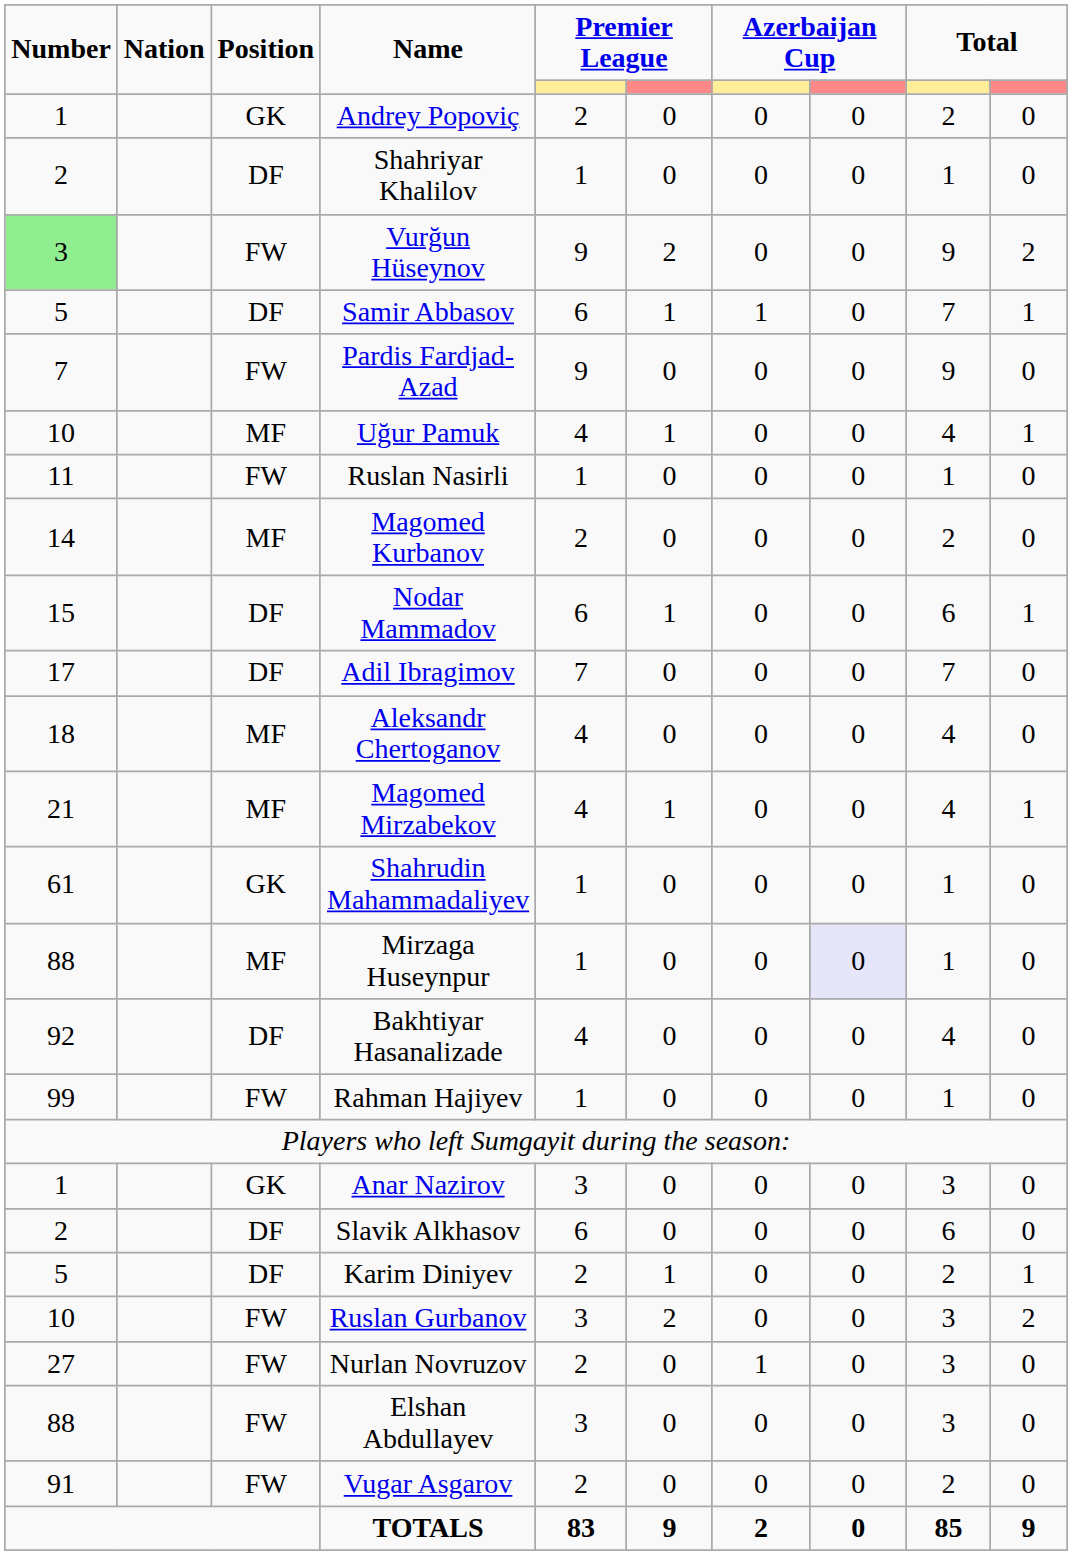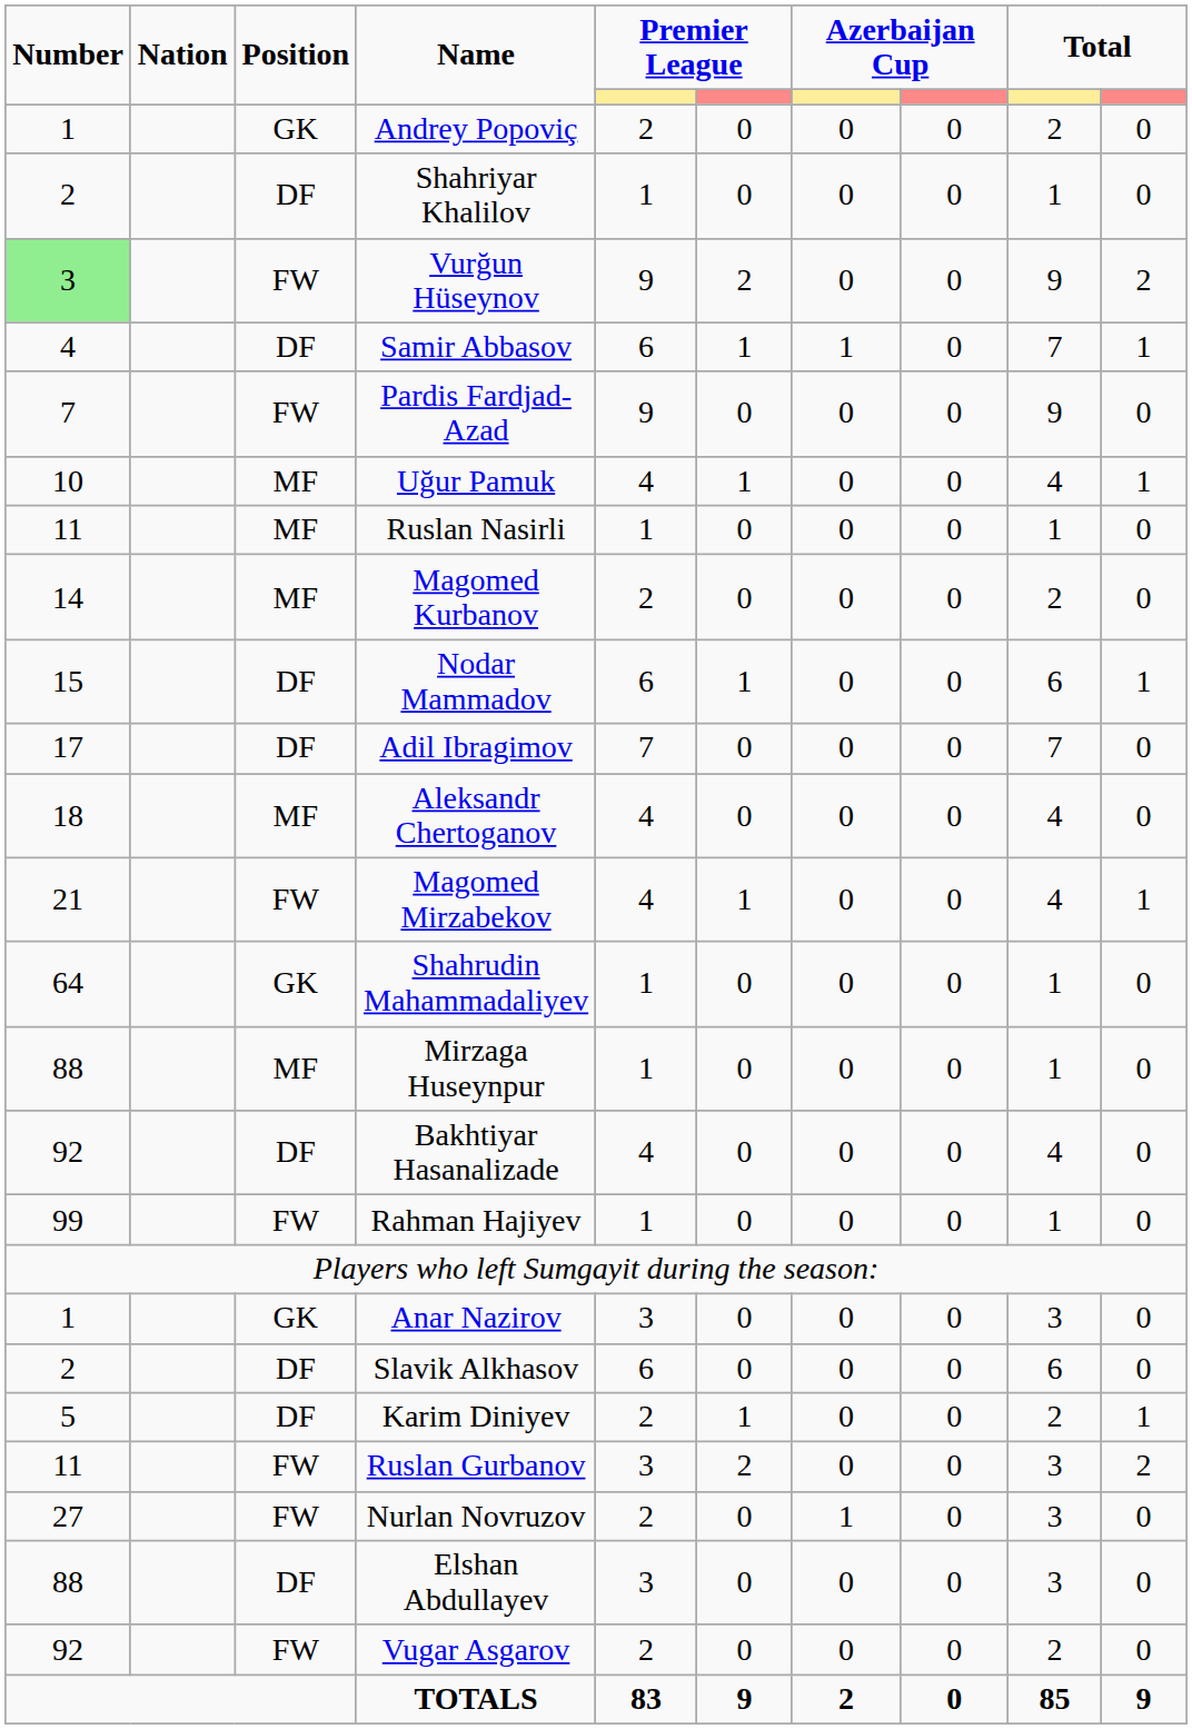Samir Abbasov | Number: 5 -> 4
Ruslan Nasirli | Position: FW -> MF
Magomed Mirzabekov | Position: MF -> FW
Shahrudin Mahammadaliyev | Number: 61 -> 64
Mirzaga Huseynpur | column 8: lavender background -> no background
Ruslan Gurbanov | Number: 10 -> 11
Elshan Abdullayev | Position: FW -> DF
Vugar Asgarov | Number: 91 -> 92
